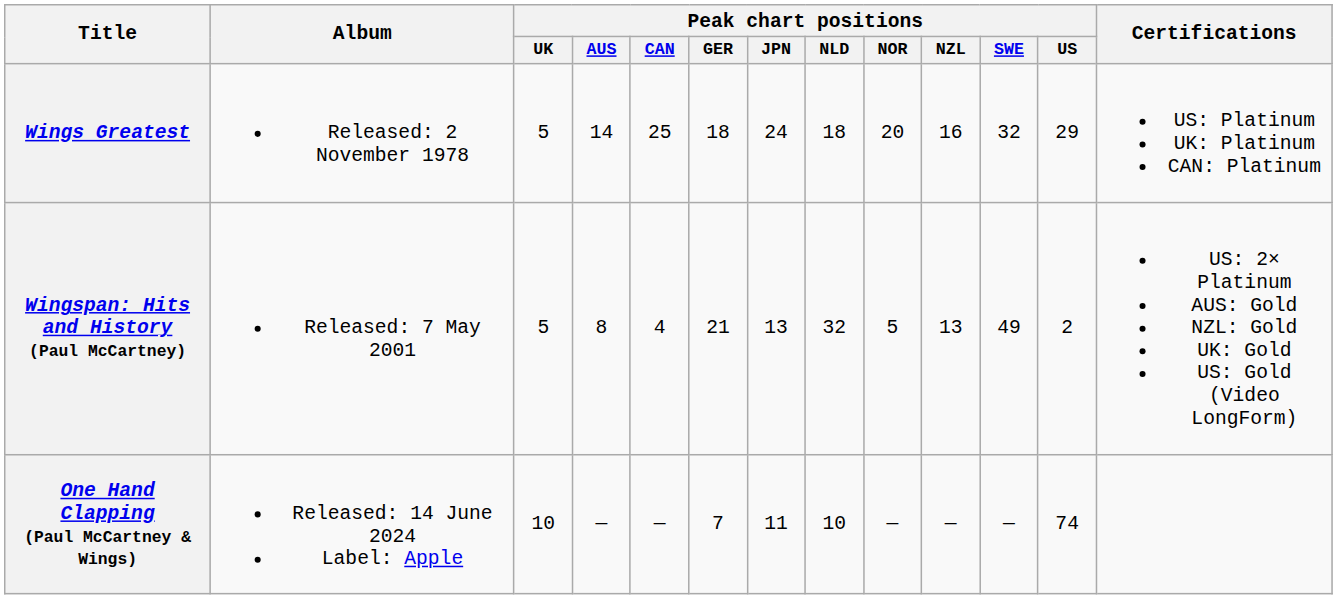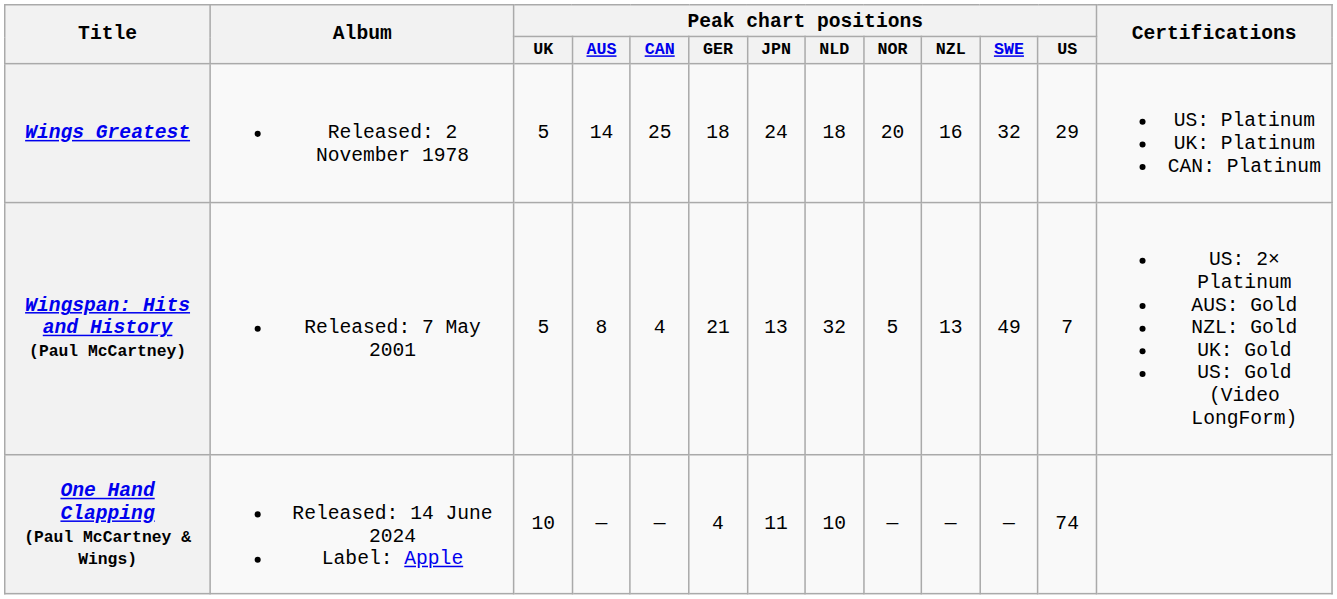Wingspan: Hits and History (Paul McCartney) | Peak chart positions / US: 2 -> 7
One Hand Clapping (Paul McCartney & Wings) | Peak chart positions / GER: 7 -> 4
